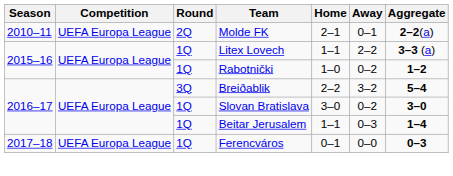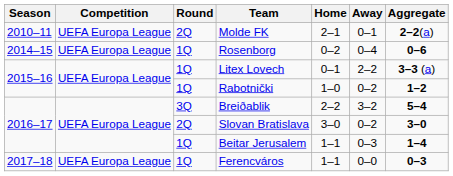+ row: 2014–15 | UEFA Europa League | 1Q | Rosenborg | 0–2 | 0–4 | 0–6
Litex Lovech | Home: 1–1 -> 0–1
Slovan Bratislava | Round: 1Q -> 2Q
Ferencváros | Home: 0–1 -> 1–1
